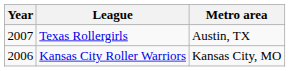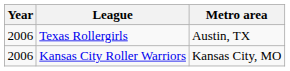Texas Rollergirls | Year: 2007 -> 2006
